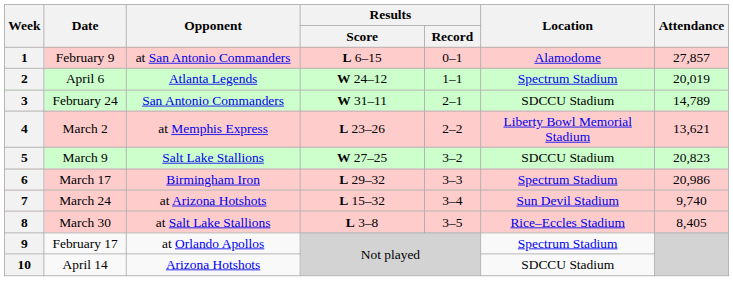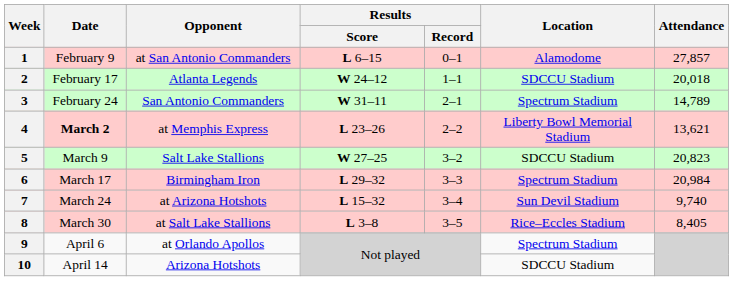2 | Date: April 6 -> February 17
2 | Location: Spectrum Stadium -> SDCCU Stadium
2 | Attendance: 20,019 -> 20,018
3 | Location: SDCCU Stadium -> Spectrum Stadium
4 | Date: normal -> bold
6 | Attendance: 20,986 -> 20,984
9 | Date: February 17 -> April 6
